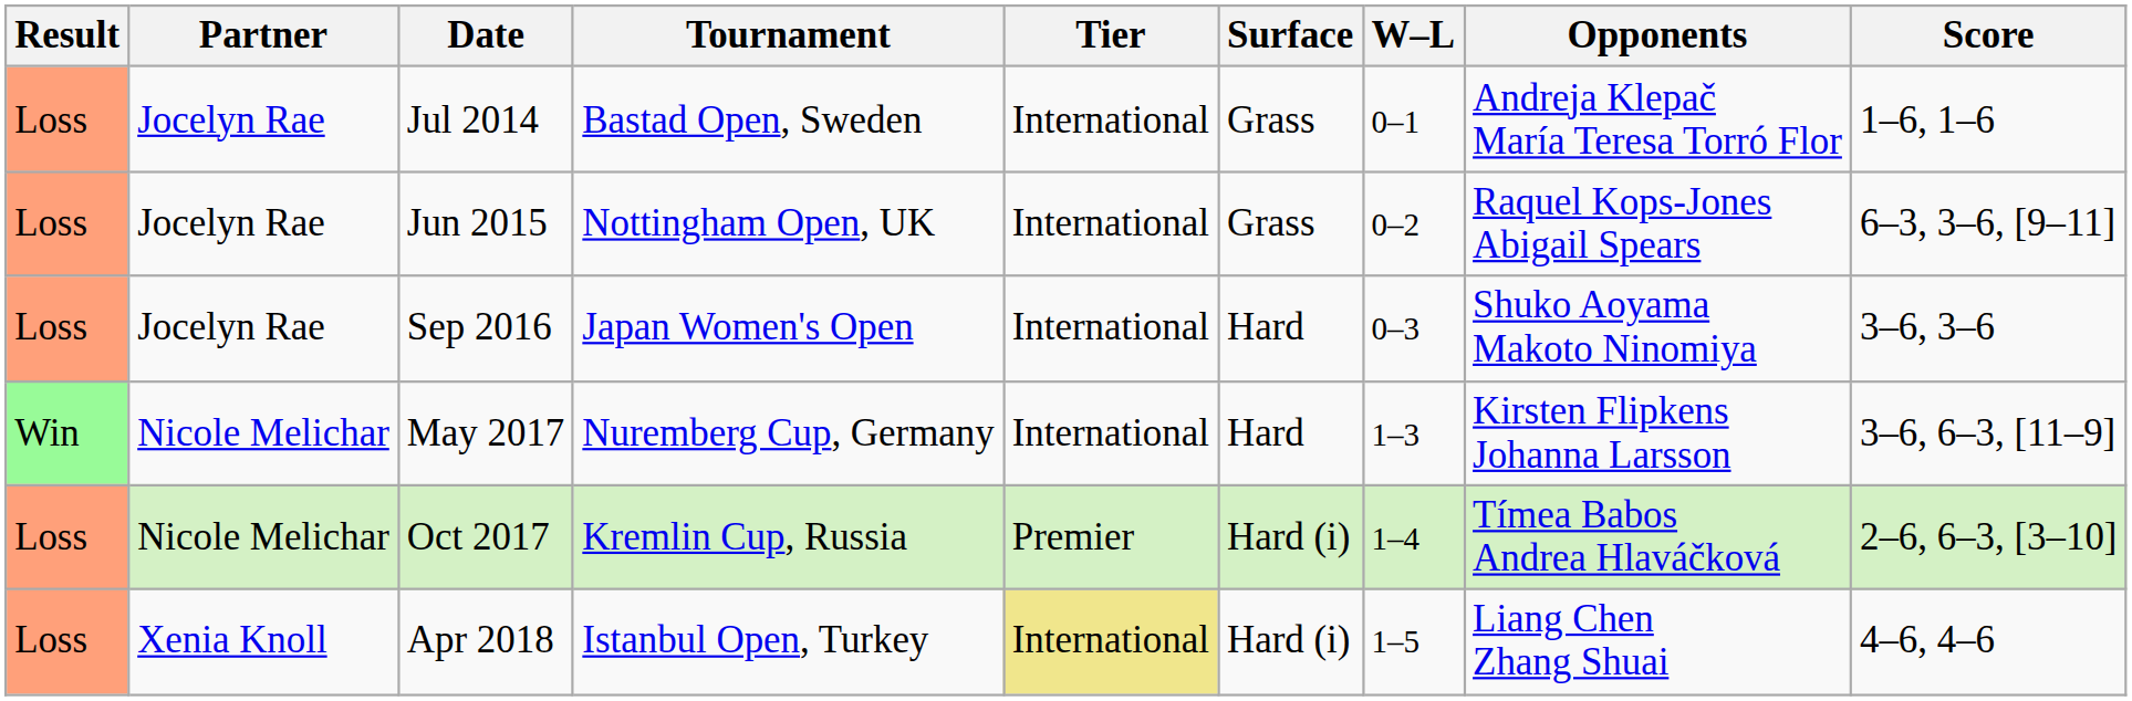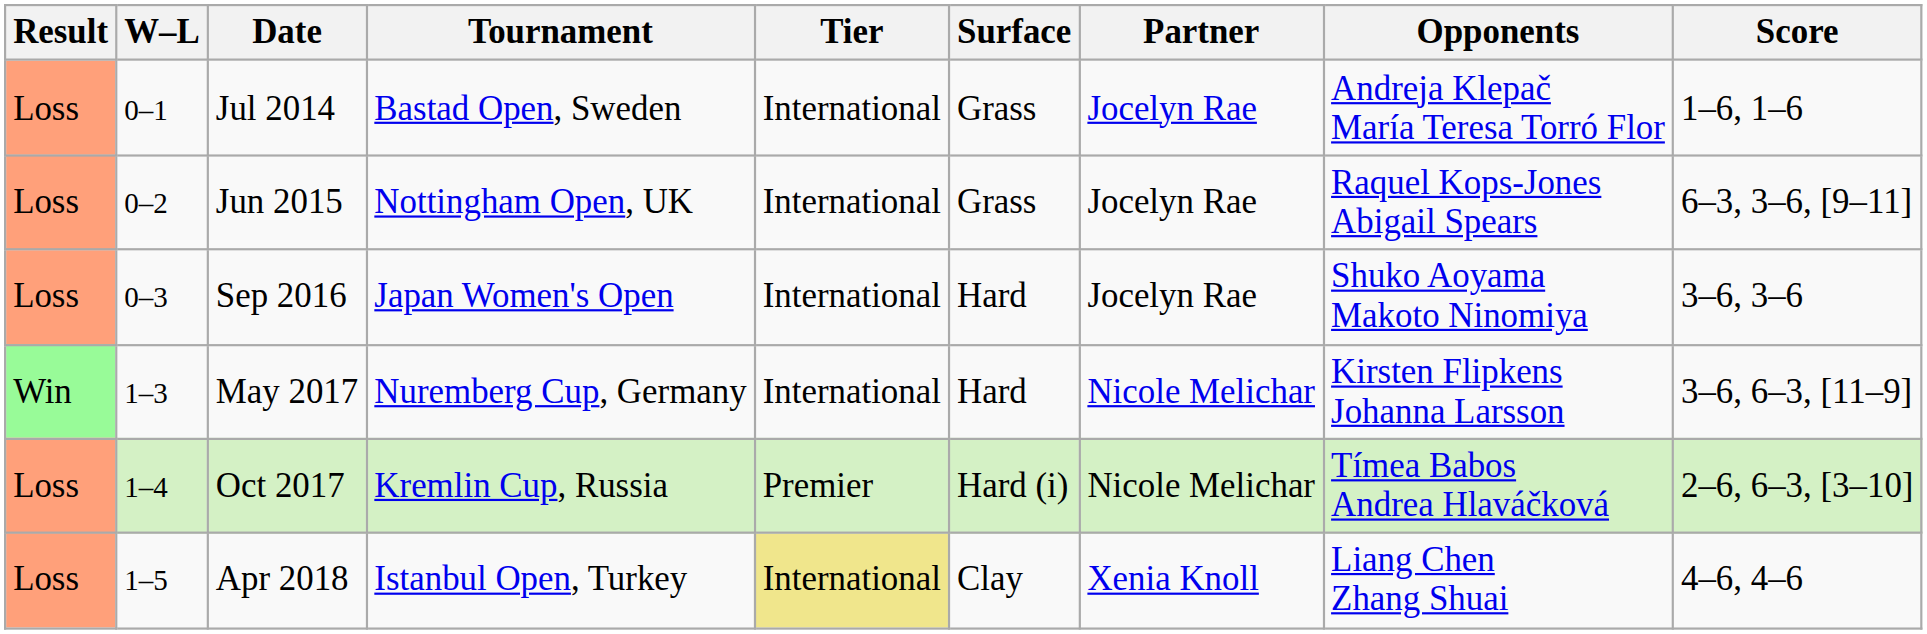columns swapped: W–L <-> Partner
Apr 2018 | Surface: Hard (i) -> Clay
